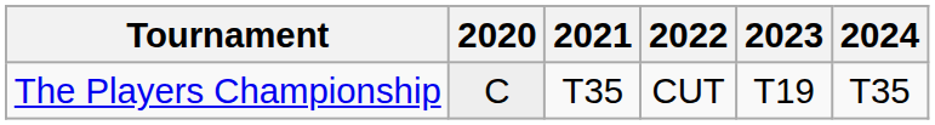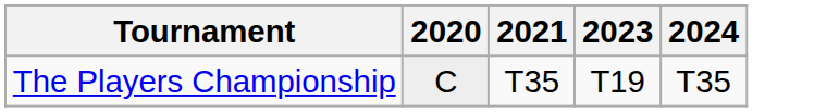- column: 2022 | CUT
